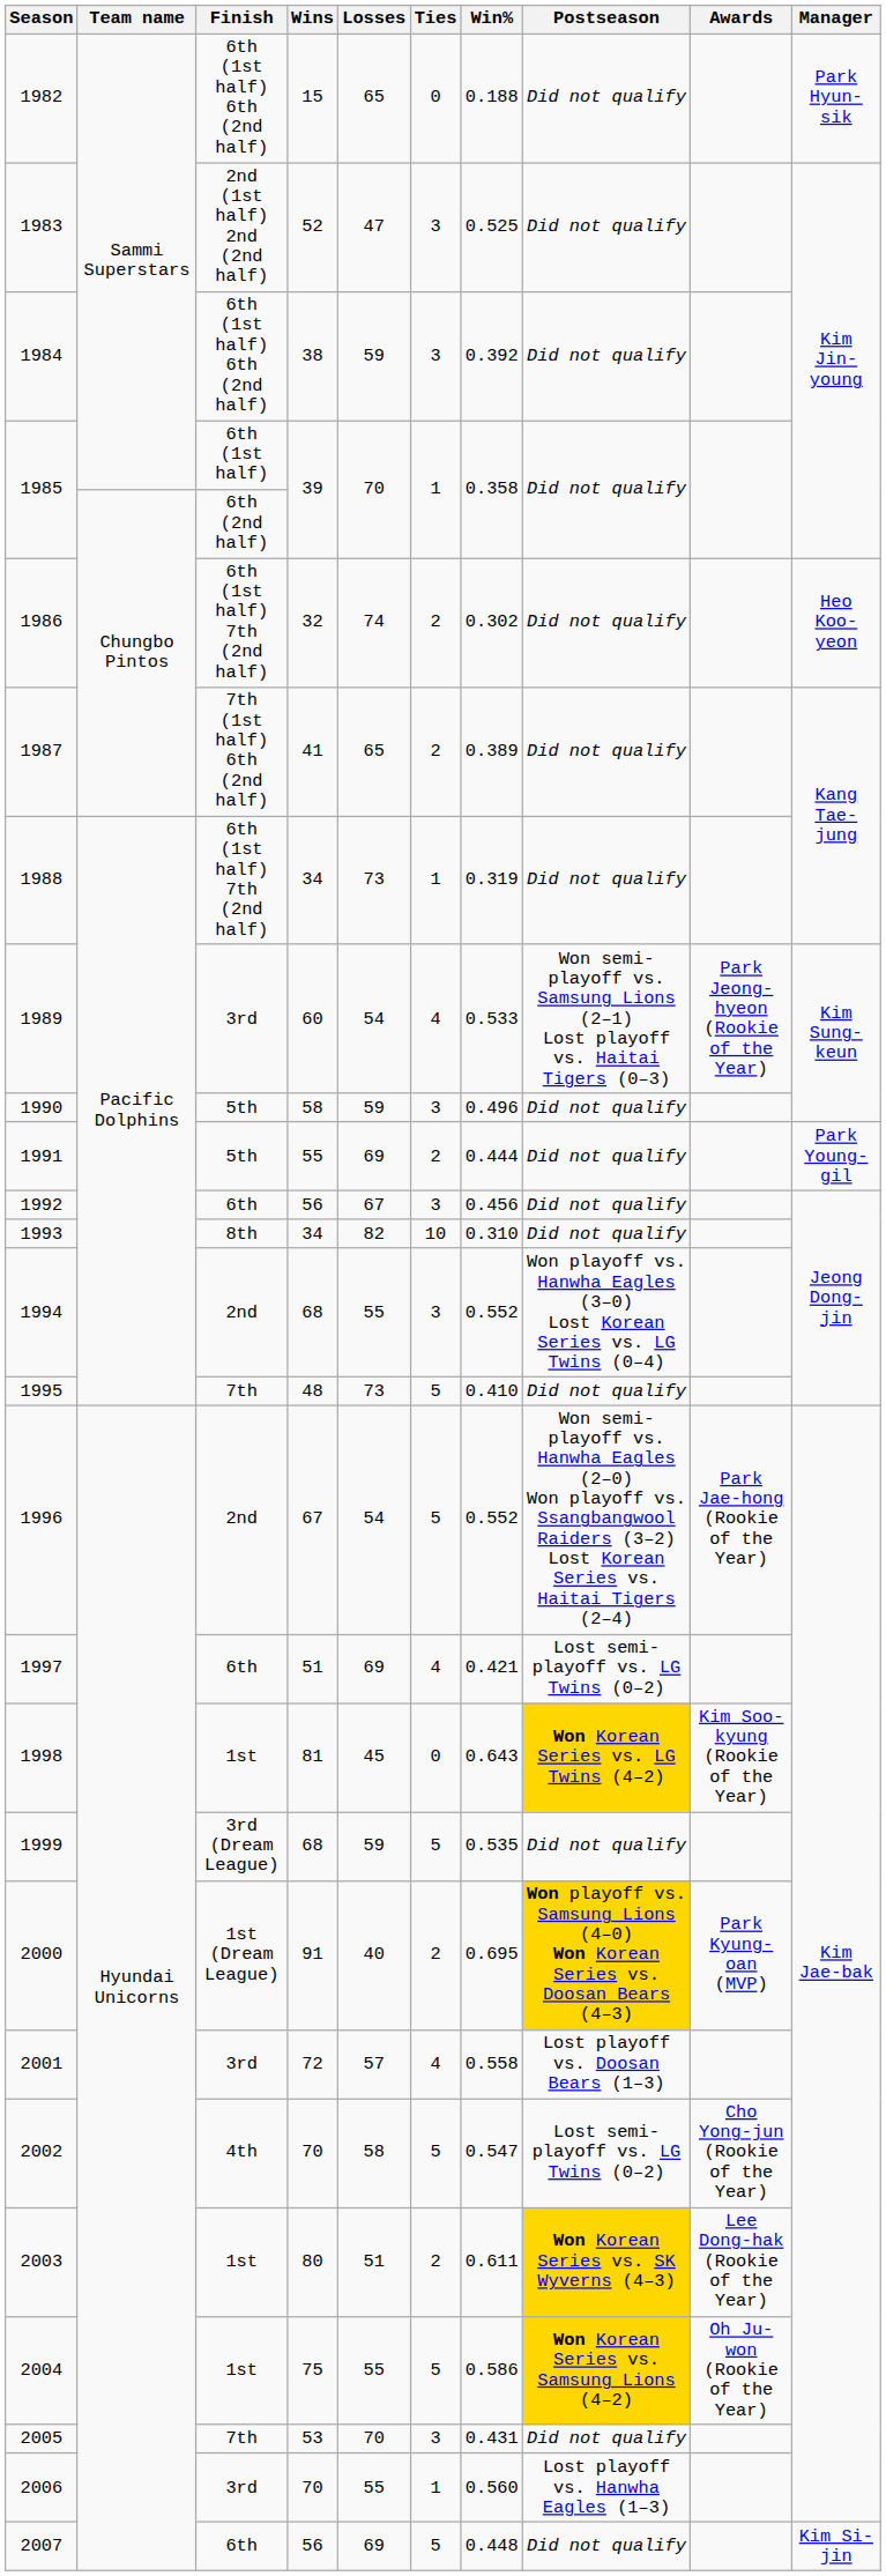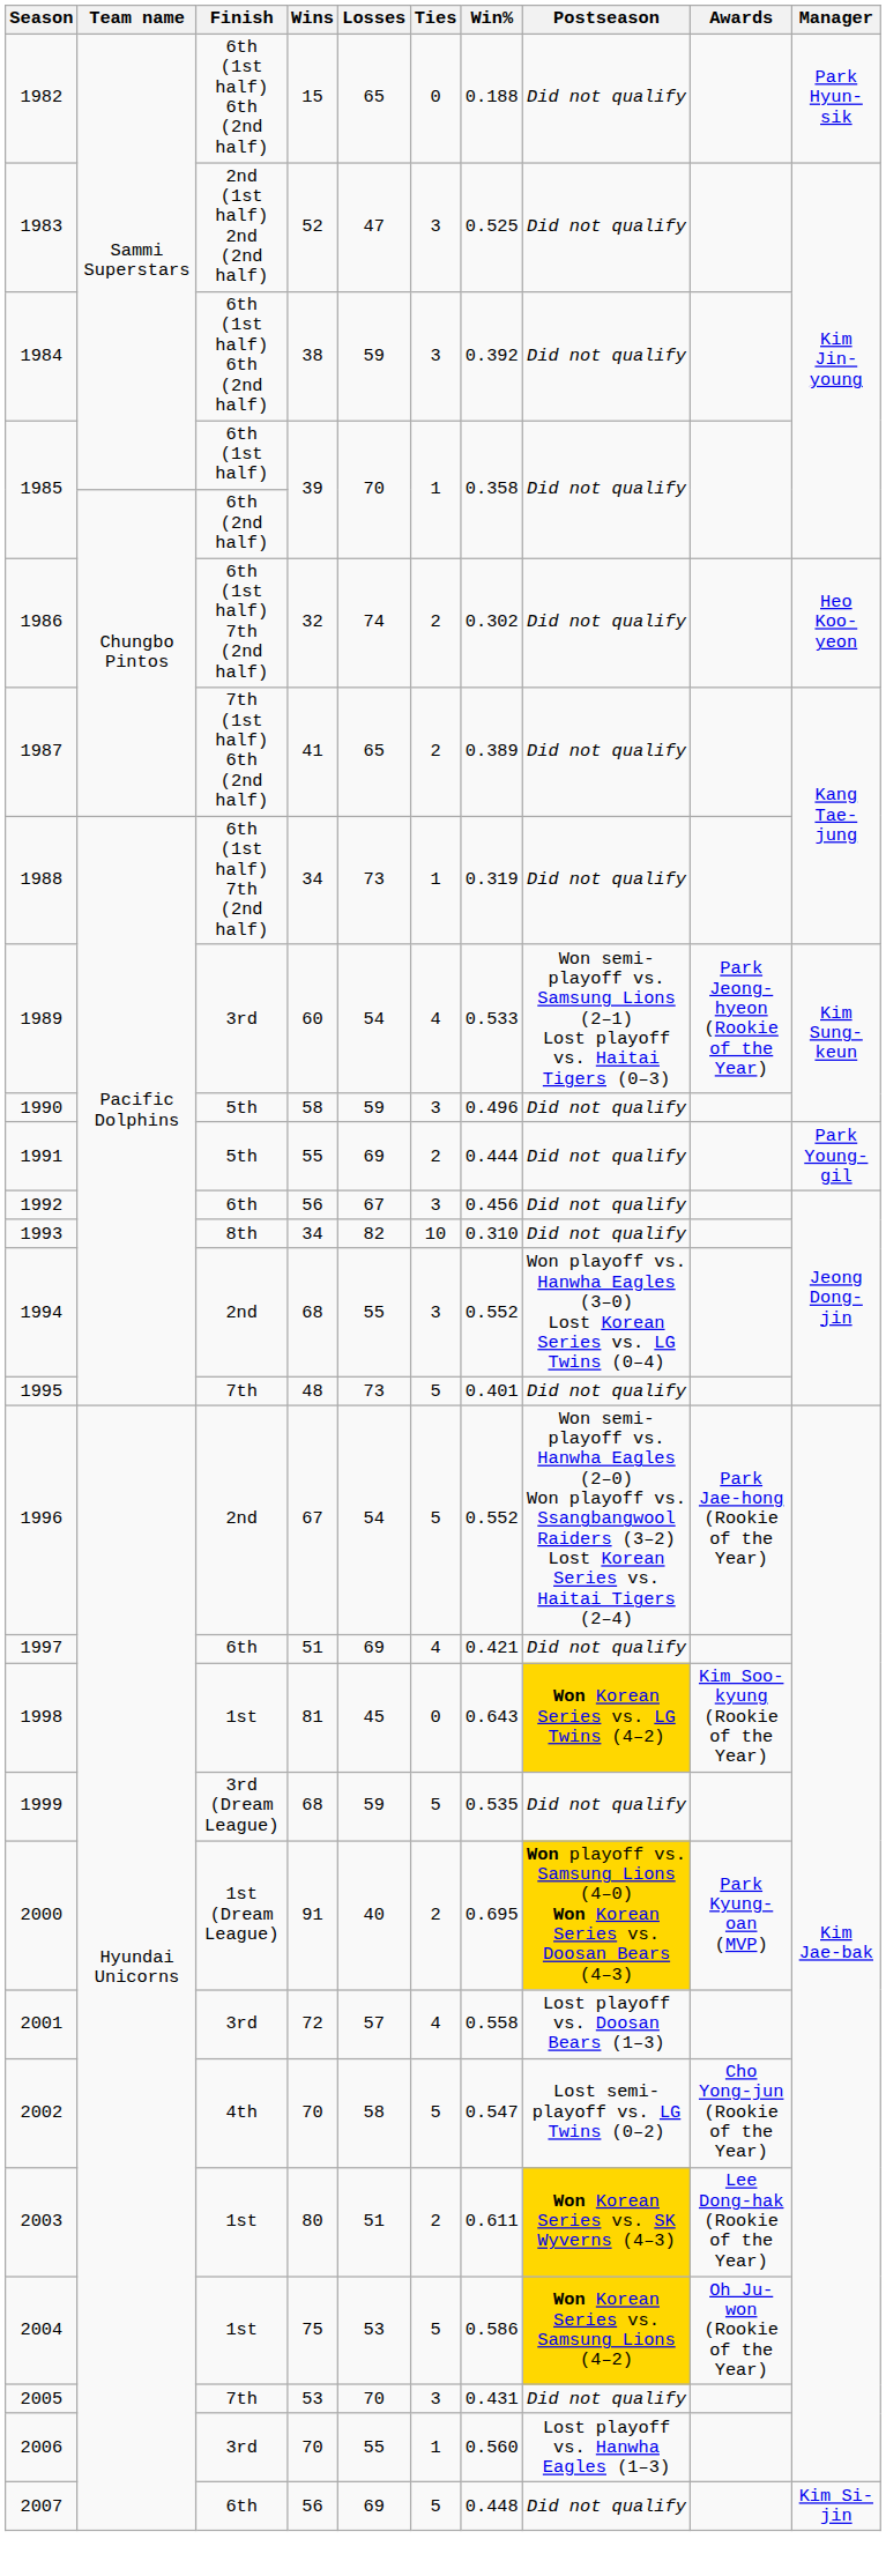1995 | Win%: 0.410 -> 0.401
1997 | Postseason: Lost semi-playoff vs. LG Twins (0–2) -> Did not qualify
2004 | Losses: 55 -> 53
